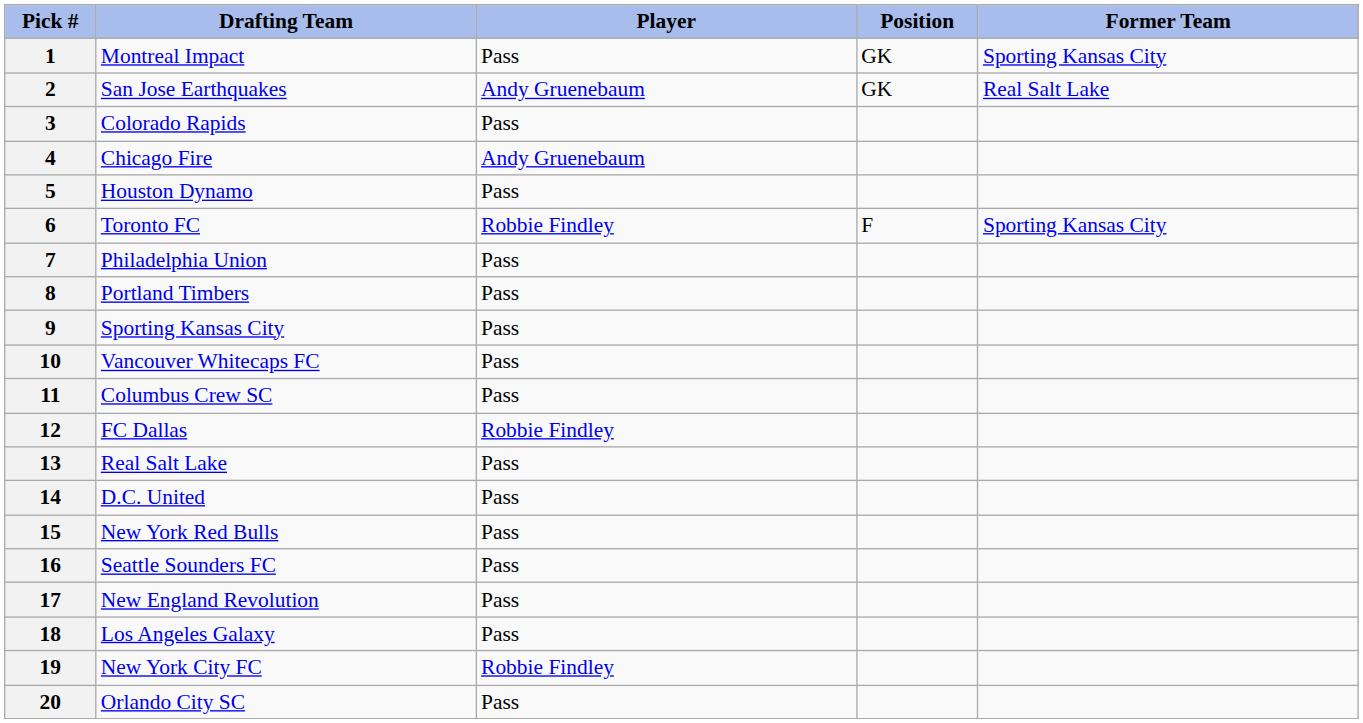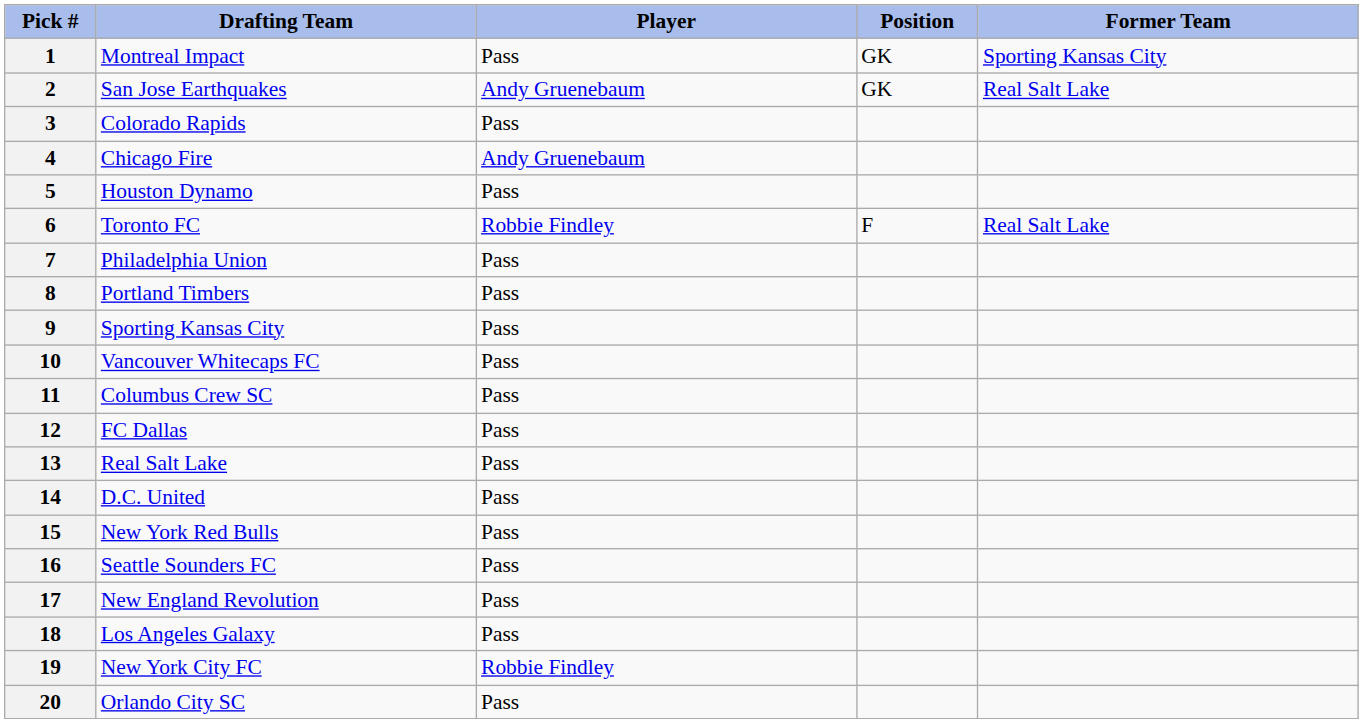6 | Former Team: Sporting Kansas City -> Real Salt Lake
12 | Player: Robbie Findley -> Pass
